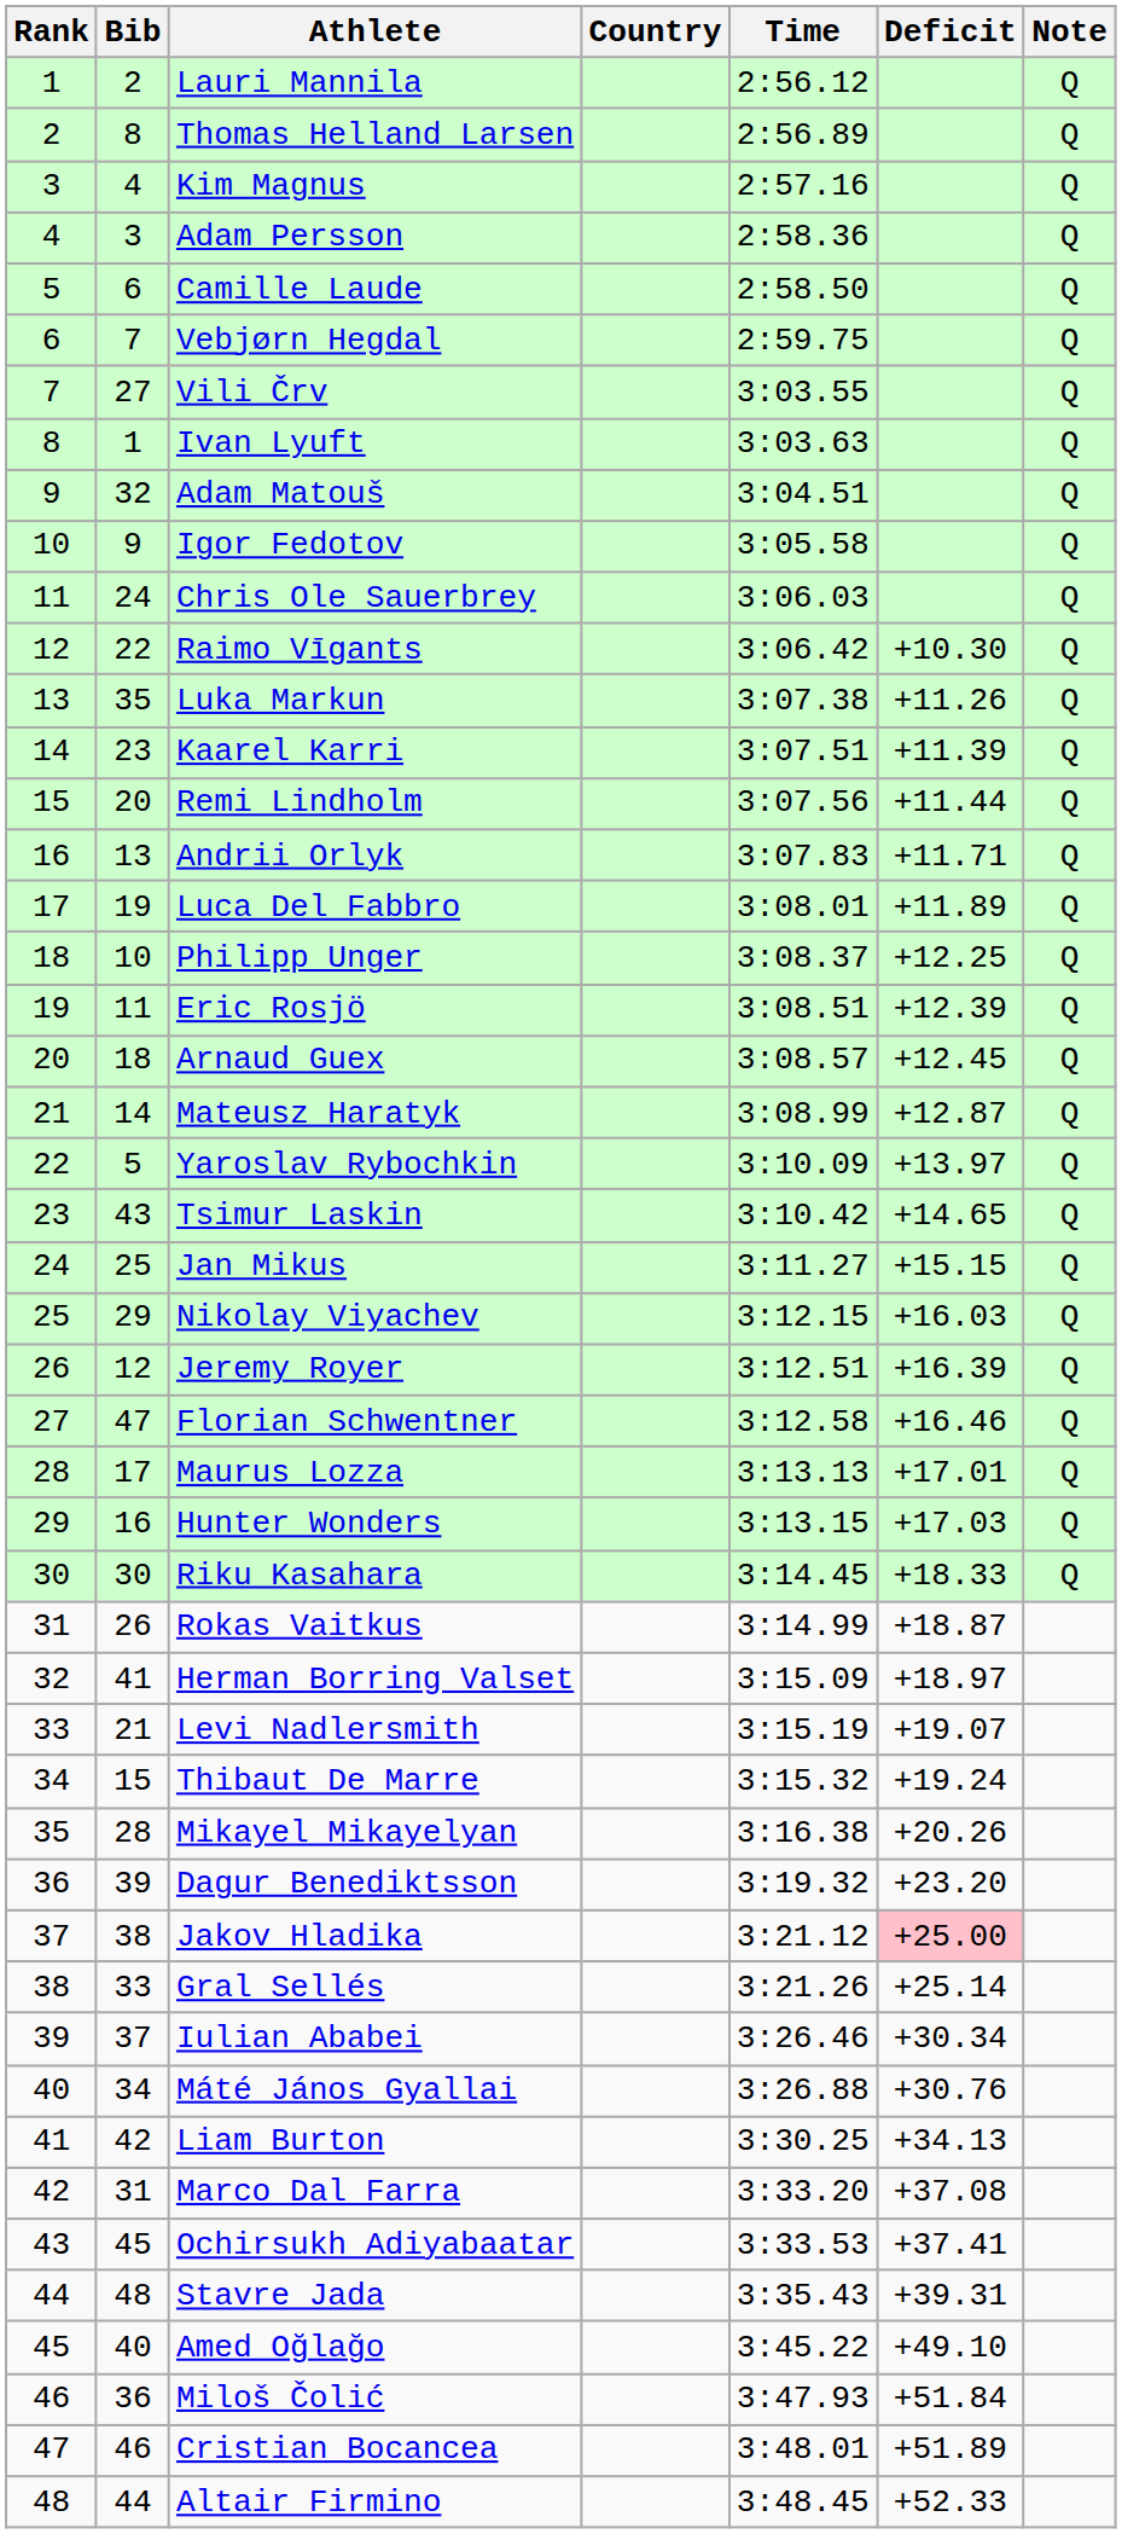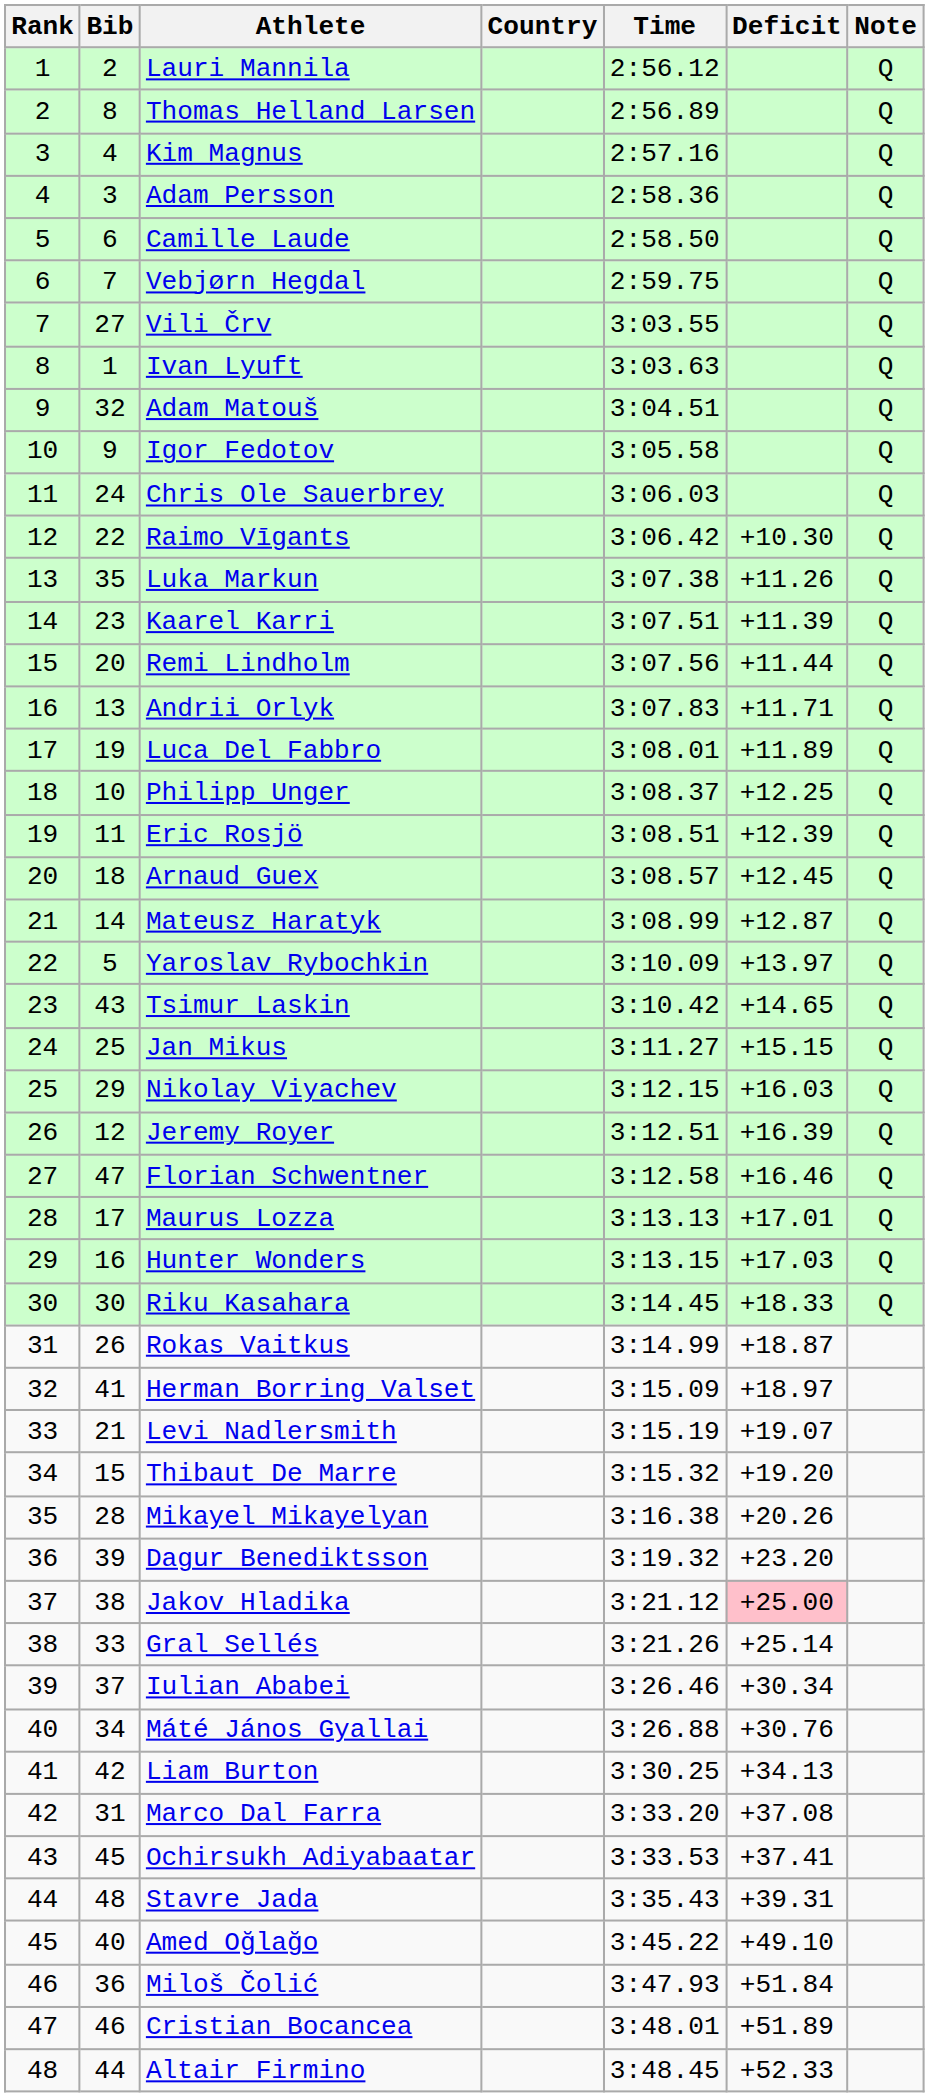Thibaut De Marre | Deficit: +19.24 -> +19.20
